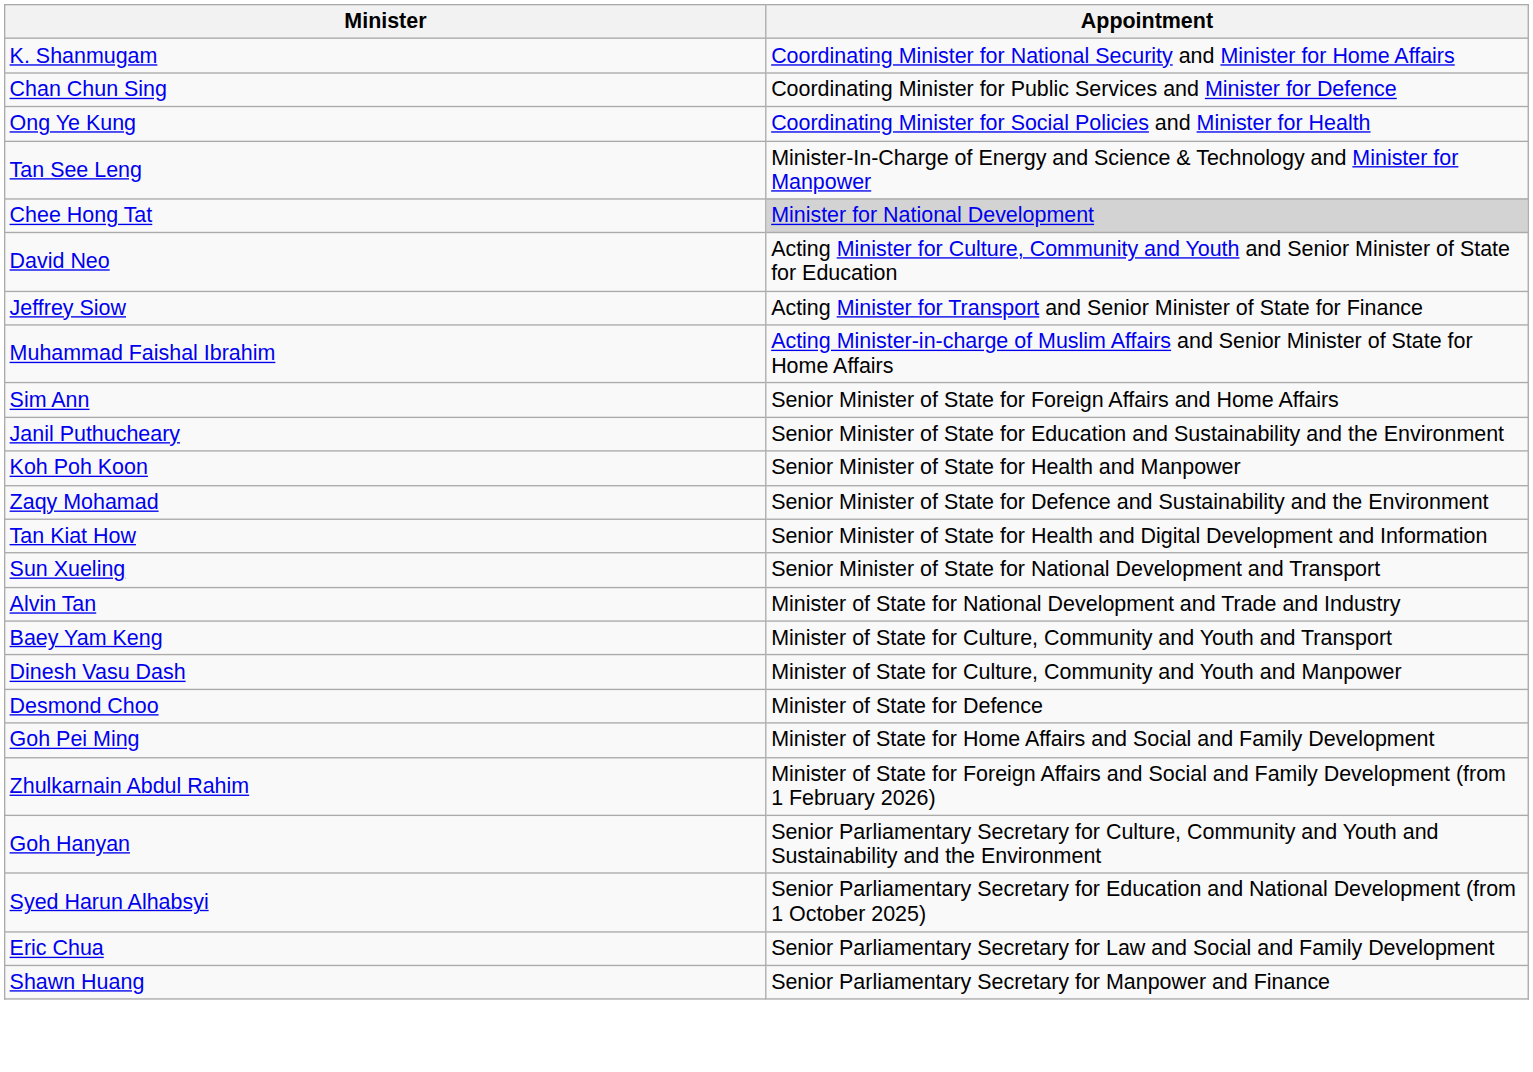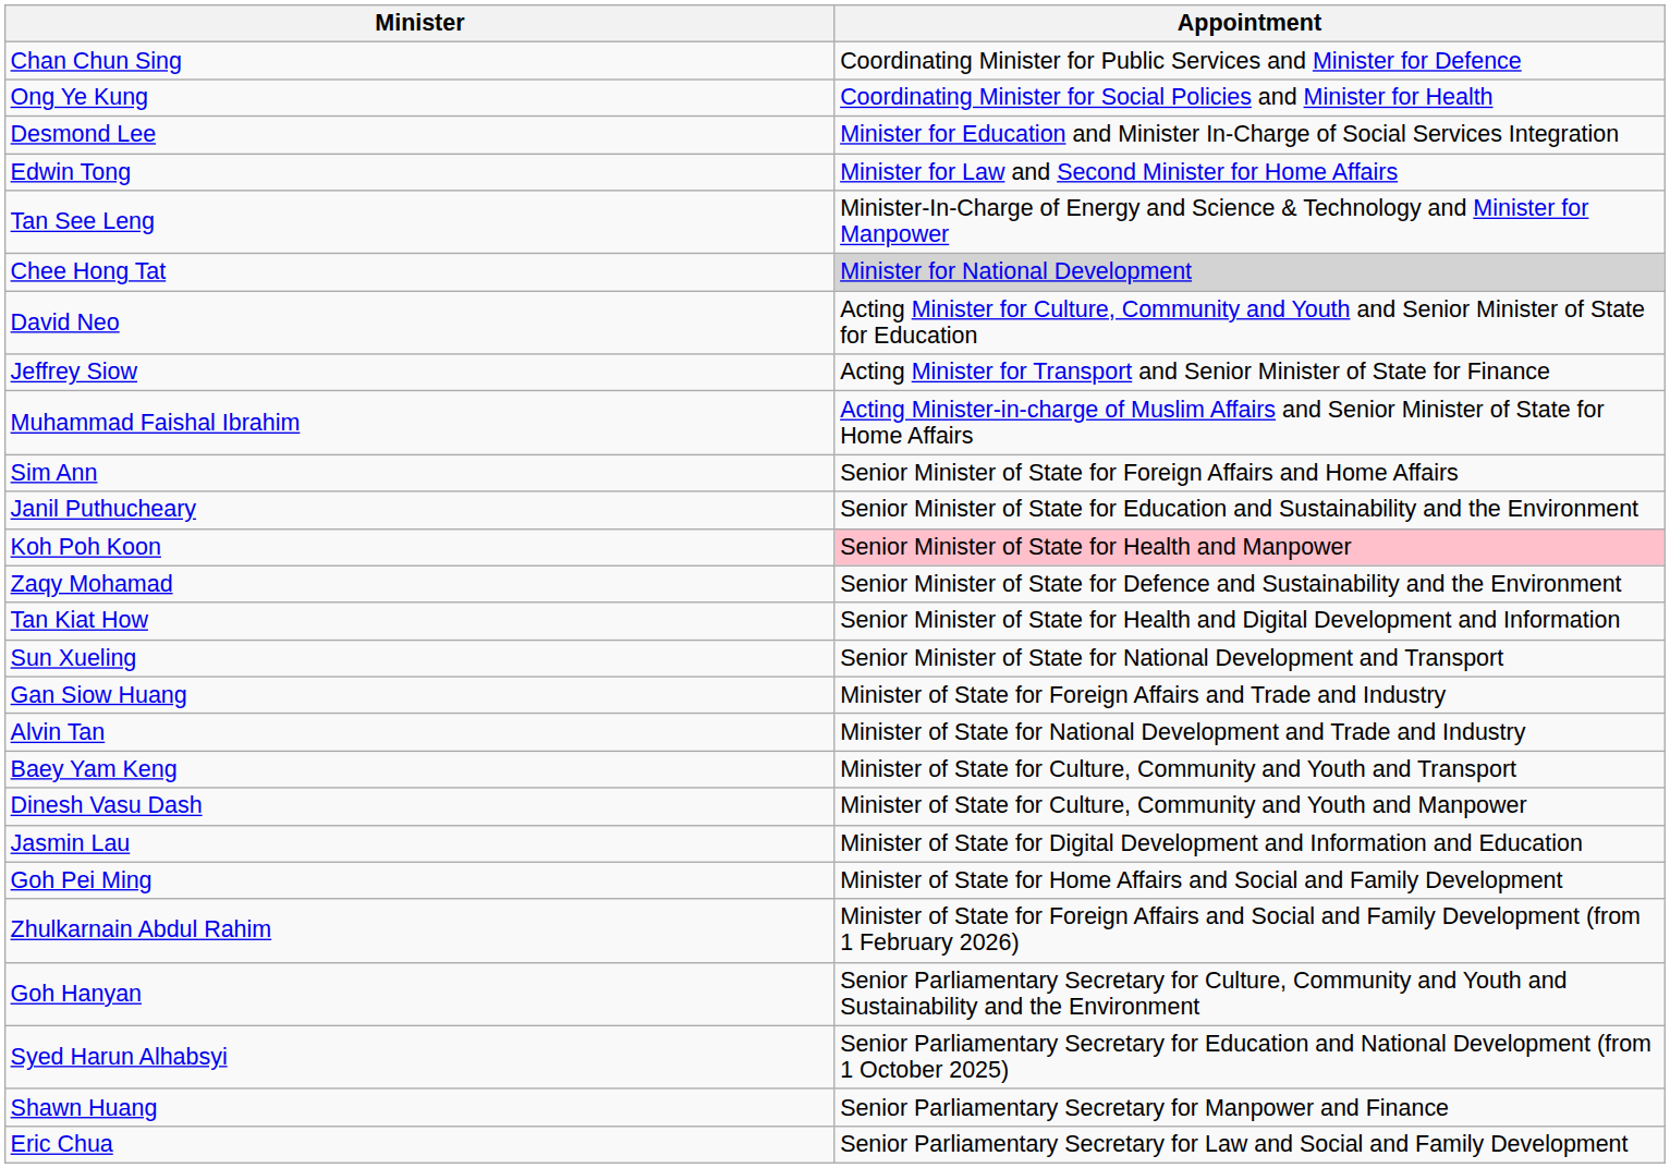- row: K. Shanmugam | Coordinating Minister for National Security and Minister for Home Affairs
+ row: Desmond Lee | Minister for Education and Minister In-Charge of Social Services Integration
+ row: Edwin Tong | Minister for Law and Second Minister for Home Affairs
Koh Poh Koon | Appointment: no background -> pink background
+ row: Gan Siow Huang | Minister of State for Foreign Affairs and Trade and Industry
- row: Desmond Choo | Minister of State for Defence
+ row: Jasmin Lau | Minister of State for Digital Development and Information and Education
rows swapped: Eric Chua <-> Shawn Huang
